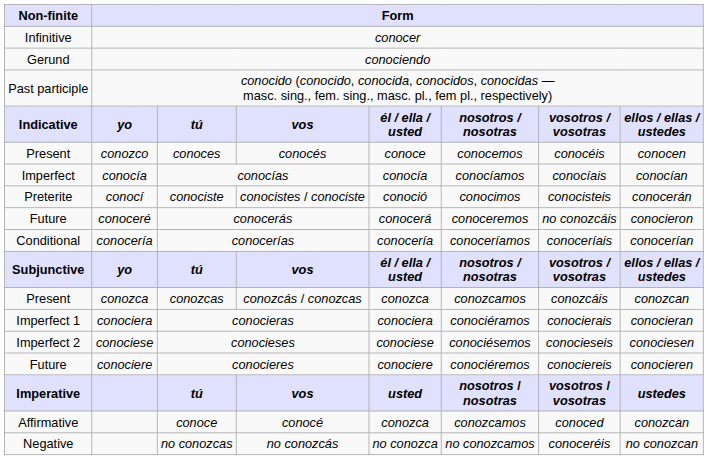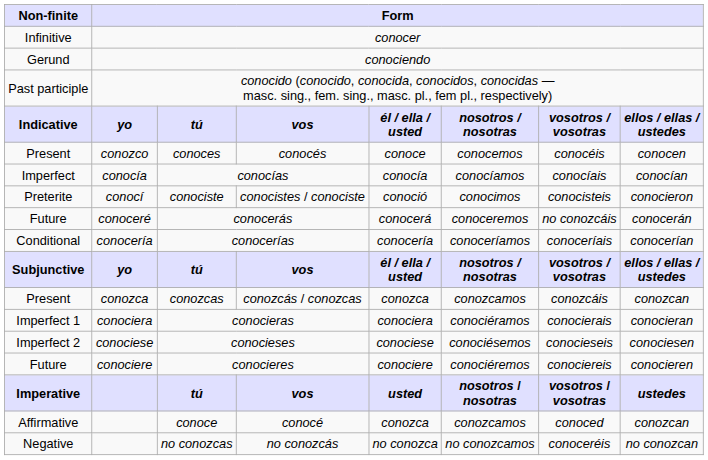conociste | column 8: conocerán -> conocieron
conocerás | column 8: conocieron -> conocerán
